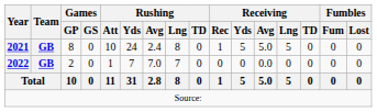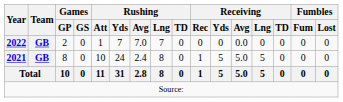rows swapped: 2021 <-> 2022
